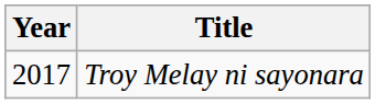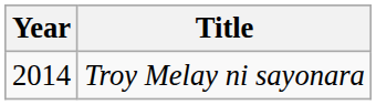Troy Melay ni sayonara | Year: 2017 -> 2014
